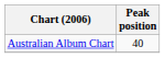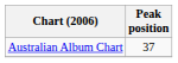Australian Album Chart | Peak position: 40 -> 37
